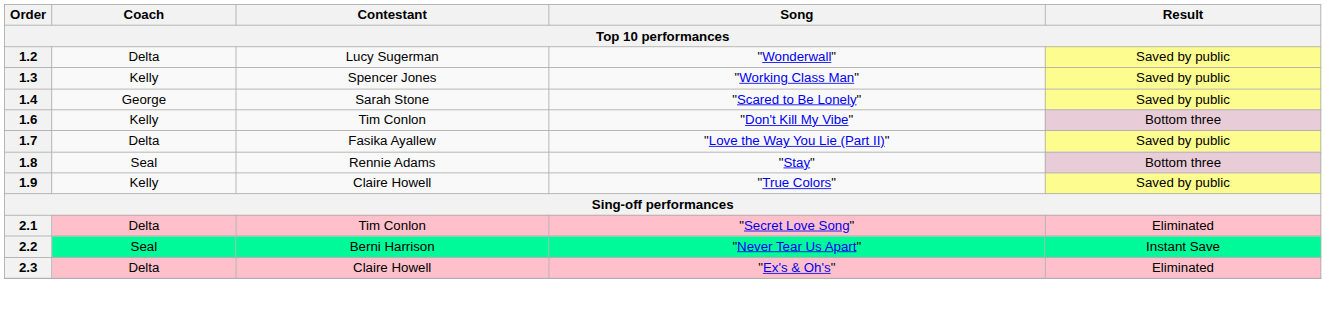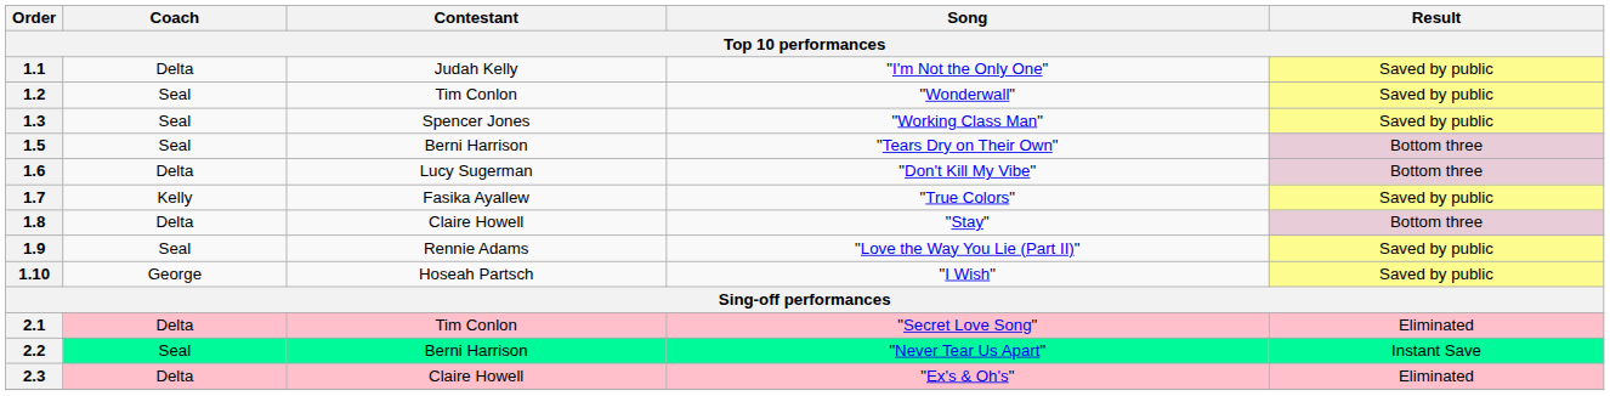+ row: 1.1 | Delta | Judah Kelly | "I'm Not the Only One" | Saved by public
1.2 | Coach: Delta -> Seal
1.2 | Contestant: Lucy Sugerman -> Tim Conlon
1.3 | Coach: Kelly -> Seal
- row: 1.4 | George | Sarah Stone | "Scared to Be Lonely" | Saved by public
+ row: 1.5 | Seal | Berni Harrison | "Tears Dry on Their Own" | Bottom three
1.6 | Coach: Kelly -> Delta
1.6 | Contestant: Tim Conlon -> Lucy Sugerman
1.7 | Coach: Delta -> Kelly
1.7 | Song: "Love the Way You Lie (Part II)" -> "True Colors"
1.8 | Coach: Seal -> Delta
1.8 | Contestant: Rennie Adams -> Claire Howell
1.9 | Coach: Kelly -> Seal
1.9 | Contestant: Claire Howell -> Rennie Adams
1.9 | Song: "True Colors" -> "Love the Way You Lie (Part II)"
+ row: 1.10 | George | Hoseah Partsch | "I Wish" | Saved by public
